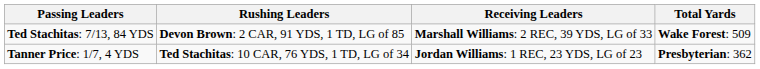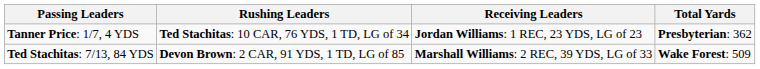rows swapped: Ted Stachitas: 7/13, 84 YDS <-> Tanner Price: 1/7, 4 YDS
